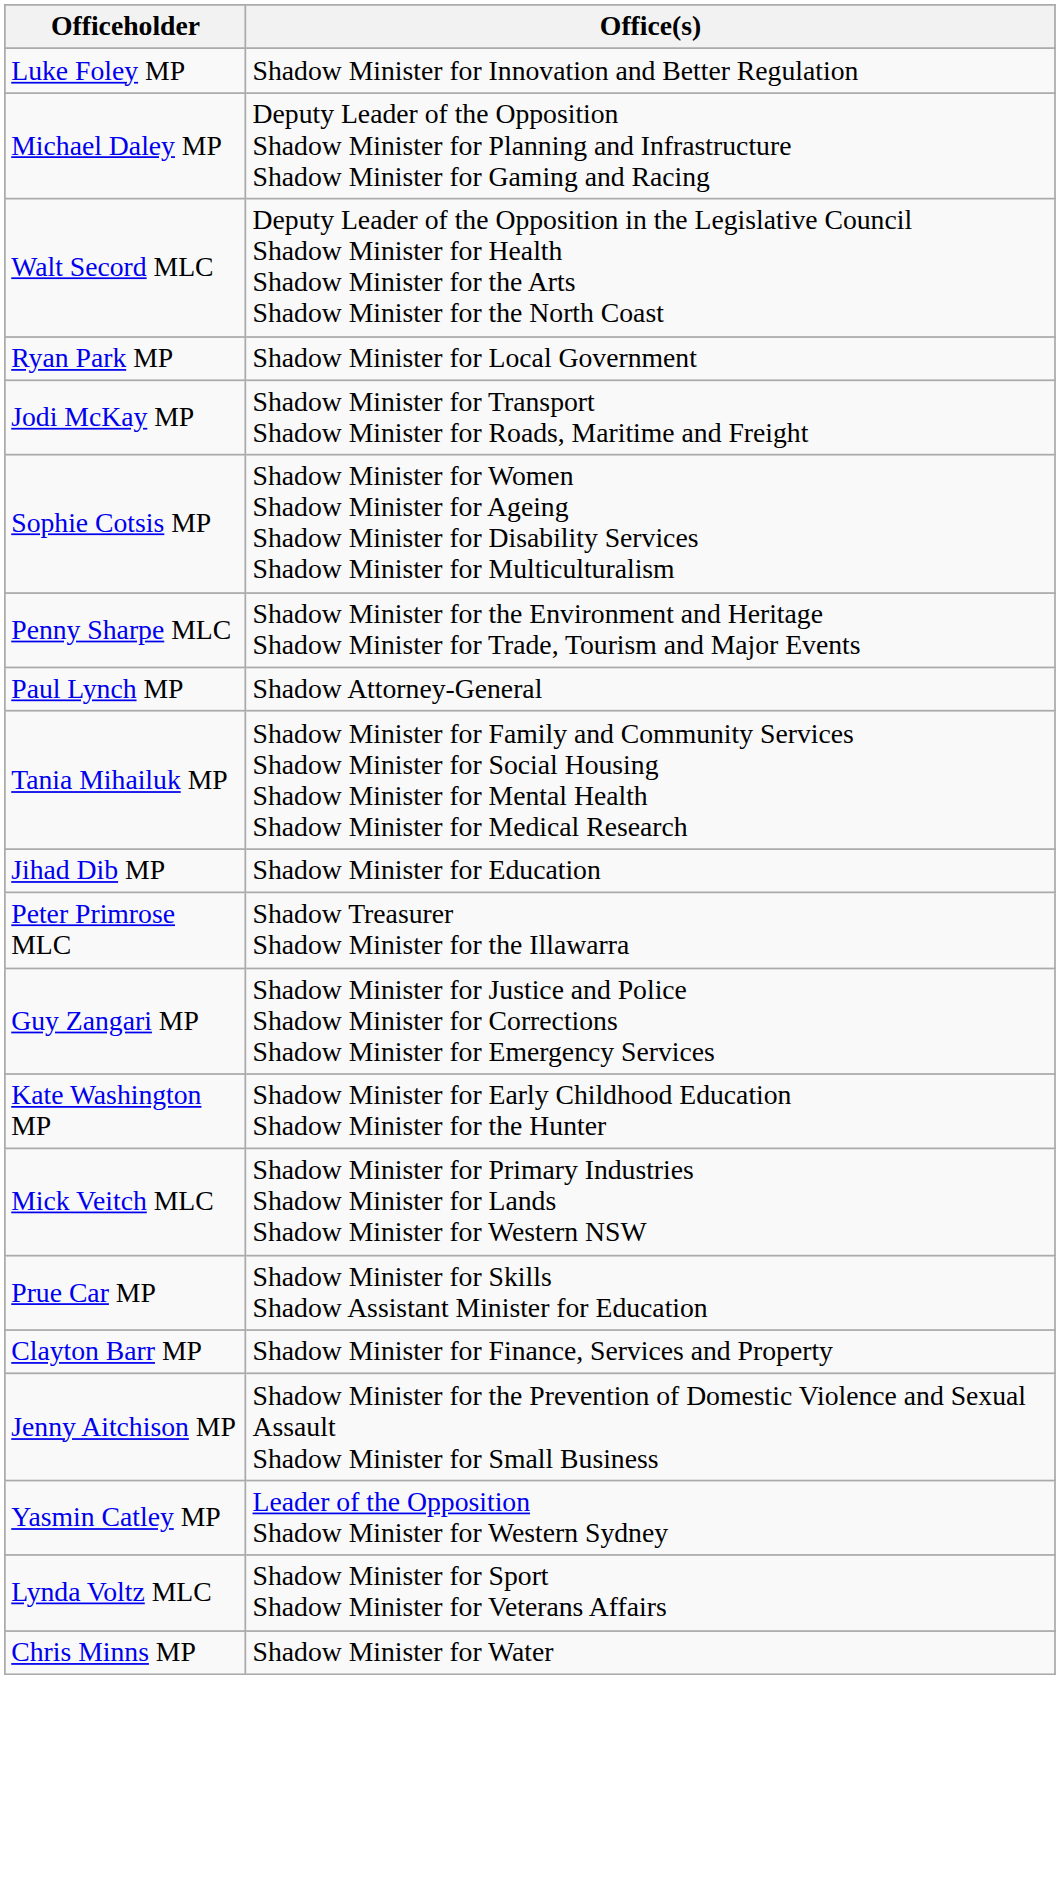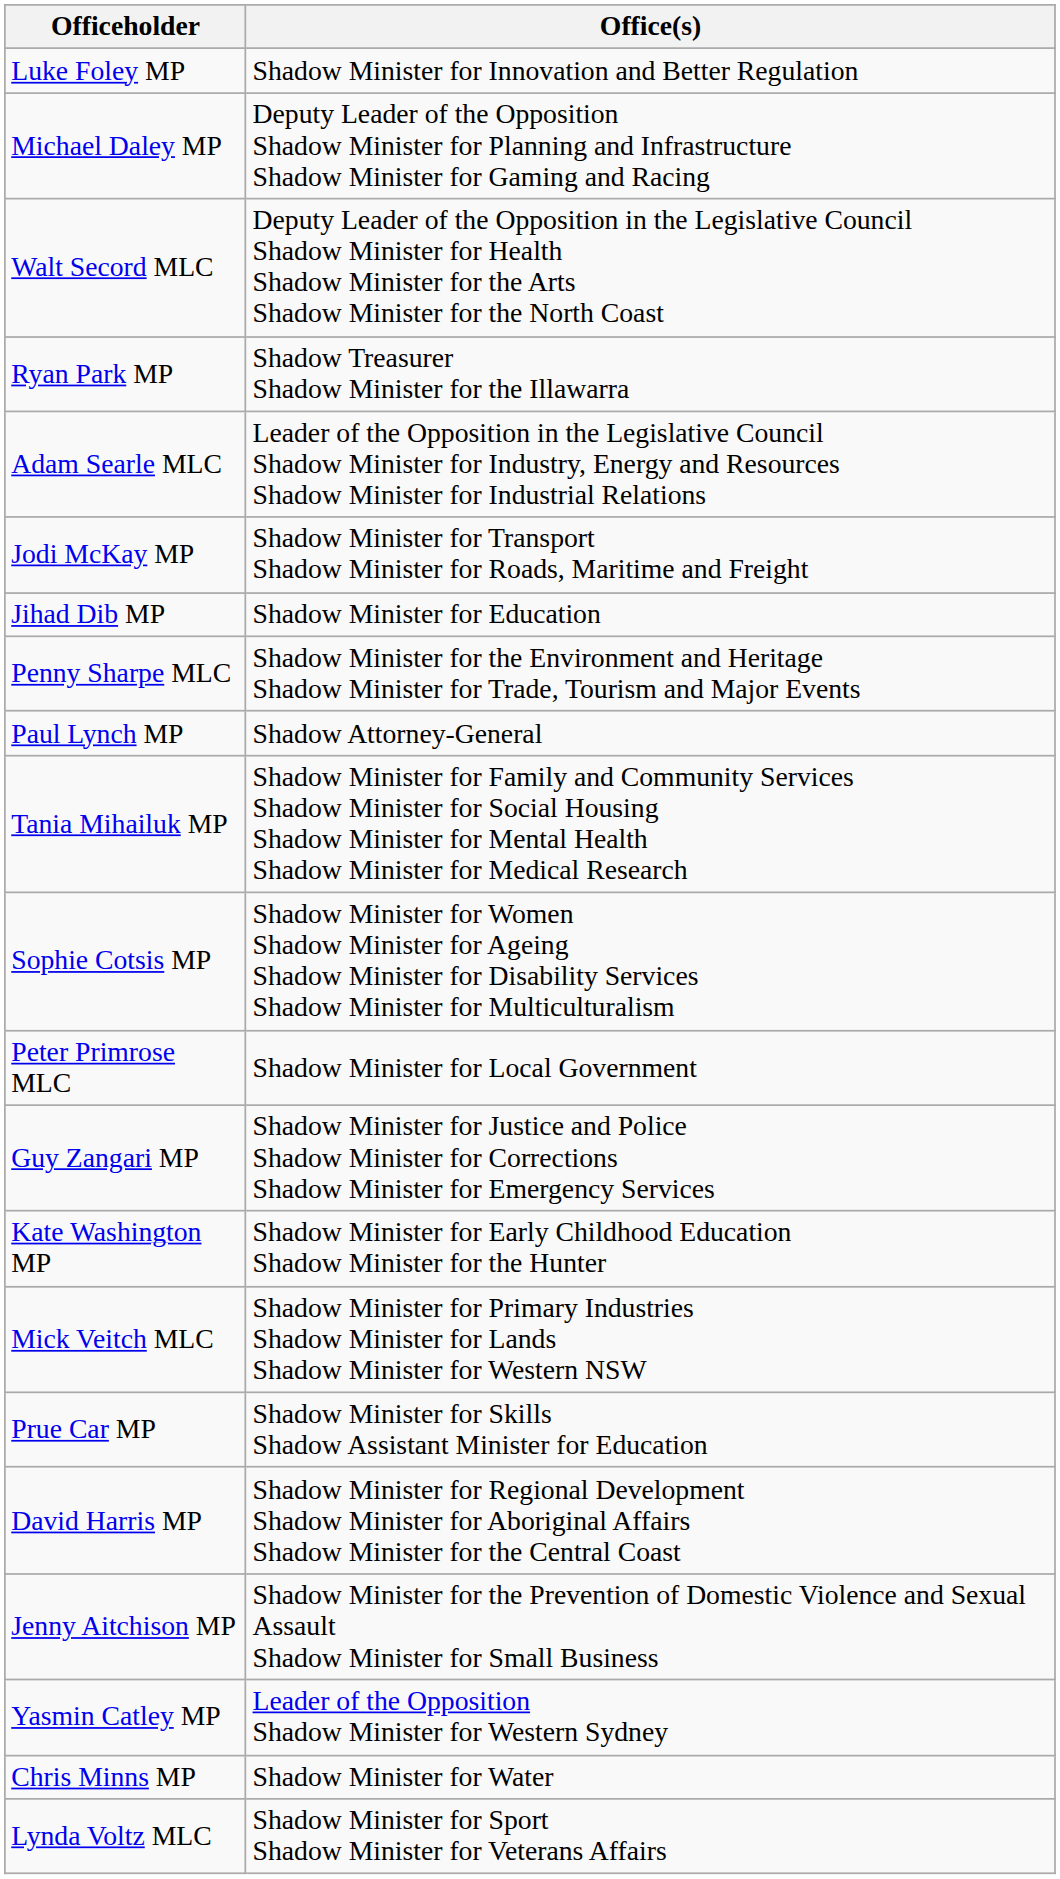Ryan Park MP | Office(s): Shadow Minister for Local Government -> Shadow Treasurer Shadow Minister for the Illawarra
+ row: Adam Searle MLC | Leader of the Opposition in the Legislative Council Shadow Minister for Industry, Energy and Resources Shadow Minister for Industrial Relations
rows swapped: Jihad Dib MP <-> Sophie Cotsis MP
Peter Primrose MLC | Office(s): Shadow Treasurer Shadow Minister for the Illawarra -> Shadow Minister for Local Government
+ row: David Harris MP | Shadow Minister for Regional Development Shadow Minister for Aboriginal Affairs Shadow Minister for the Central Coast
- row: Clayton Barr MP | Shadow Minister for Finance, Services and Property
rows swapped: Chris Minns MP <-> Lynda Voltz MLC
